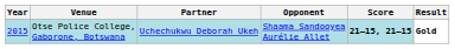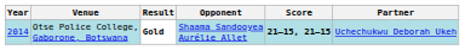columns swapped: Partner <-> Result
Otse Police College, Gaborone, Botswana | Year: 2015 -> 2014
